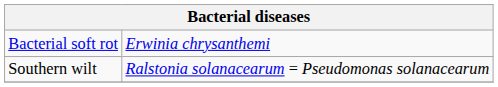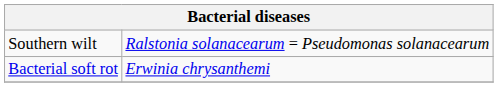rows swapped: Bacterial soft rot <-> Southern wilt
